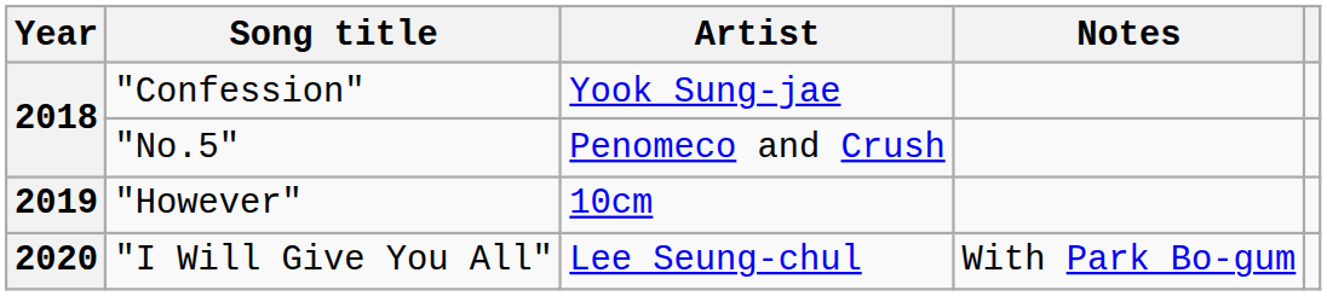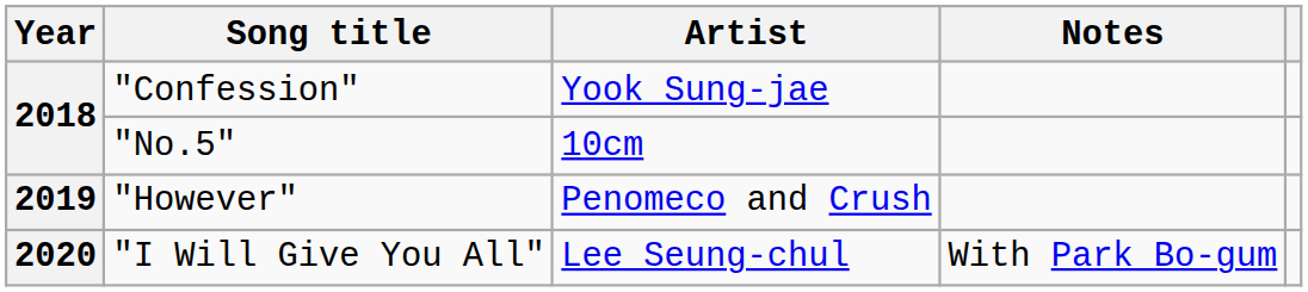"No.5" | Artist: Penomeco and Crush -> 10cm
"However" | Artist: 10cm -> Penomeco and Crush
